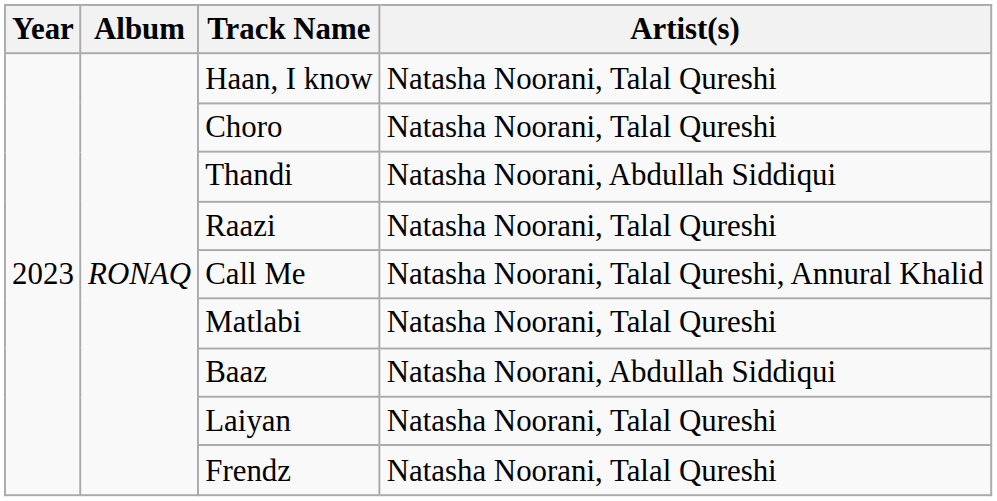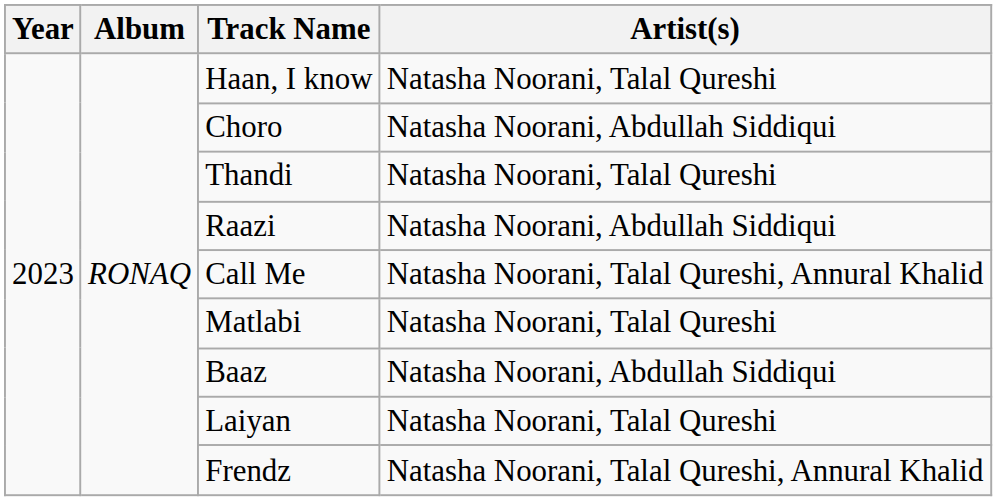Choro | Artist(s): Natasha Noorani, Talal Qureshi -> Natasha Noorani, Abdullah Siddiqui
Thandi | Artist(s): Natasha Noorani, Abdullah Siddiqui -> Natasha Noorani, Talal Qureshi
Raazi | Artist(s): Natasha Noorani, Talal Qureshi -> Natasha Noorani, Abdullah Siddiqui
Frendz | Artist(s): Natasha Noorani, Talal Qureshi -> Natasha Noorani, Talal Qureshi, Annural Khalid
